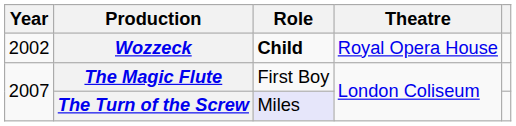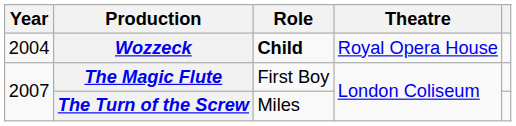Wozzeck | Year: 2002 -> 2004
The Turn of the Screw | Role: lavender background -> no background
